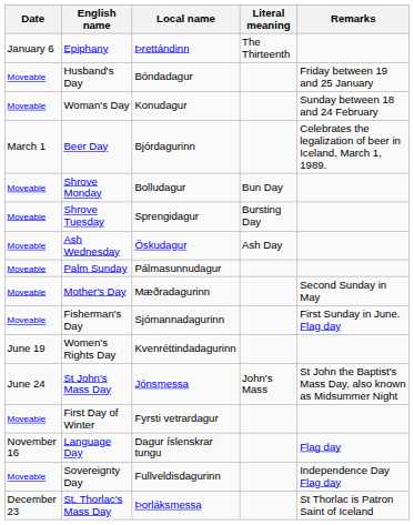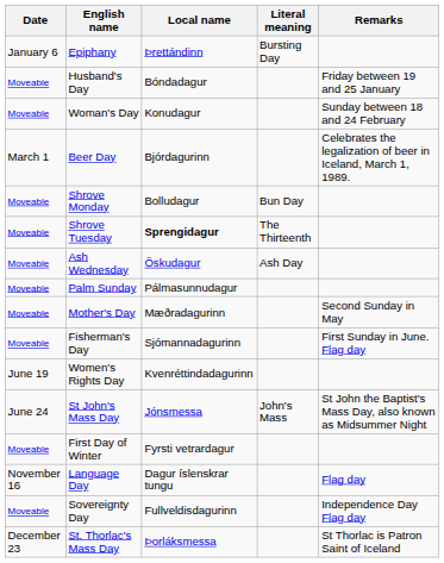Epiphany | Literal meaning: The Thirteenth -> Bursting Day
Shrove Tuesday | Local name: normal -> bold
Shrove Tuesday | Literal meaning: Bursting Day -> The Thirteenth
